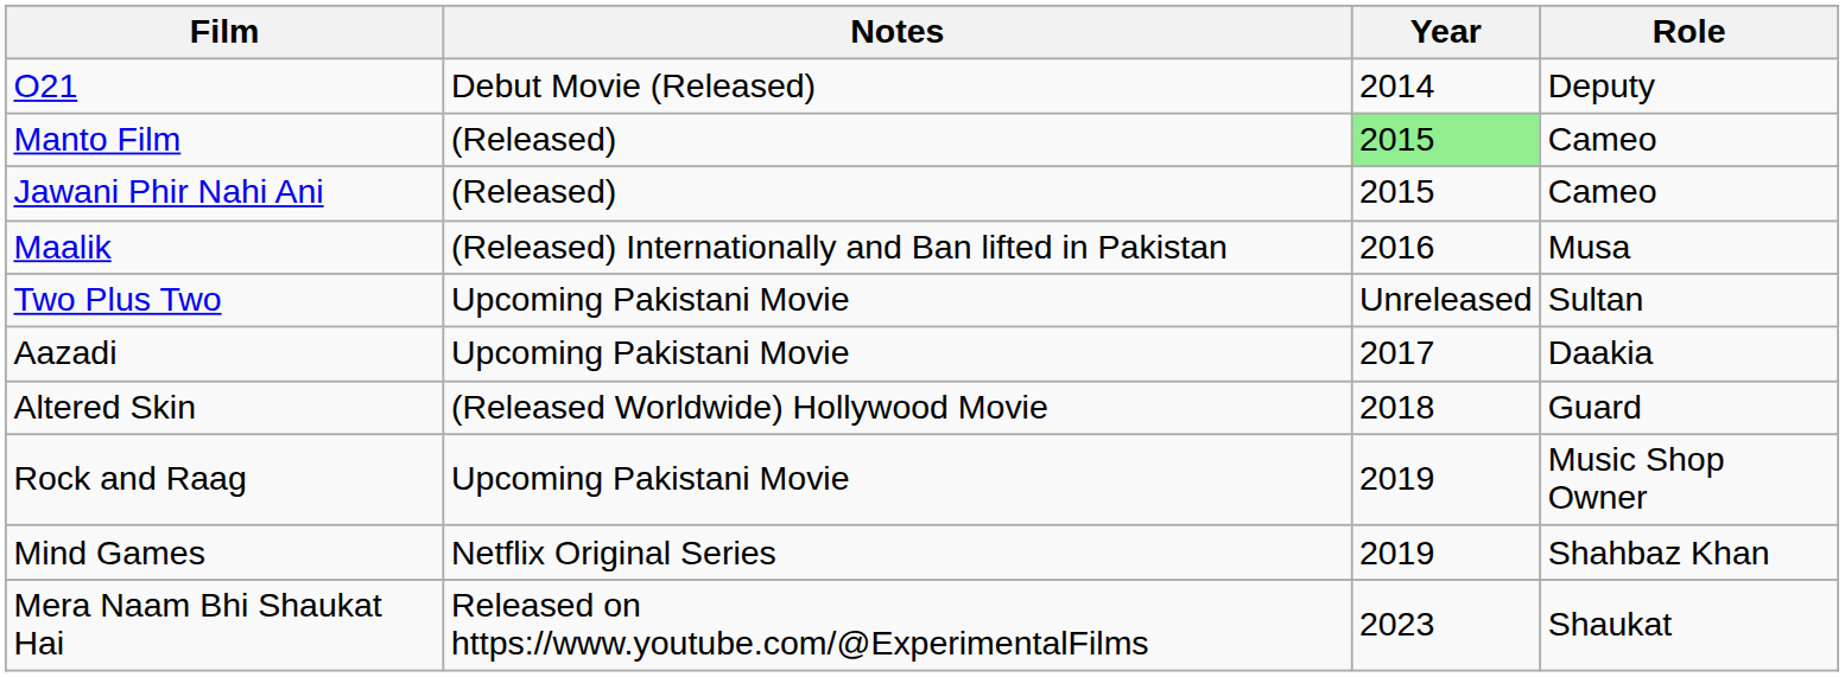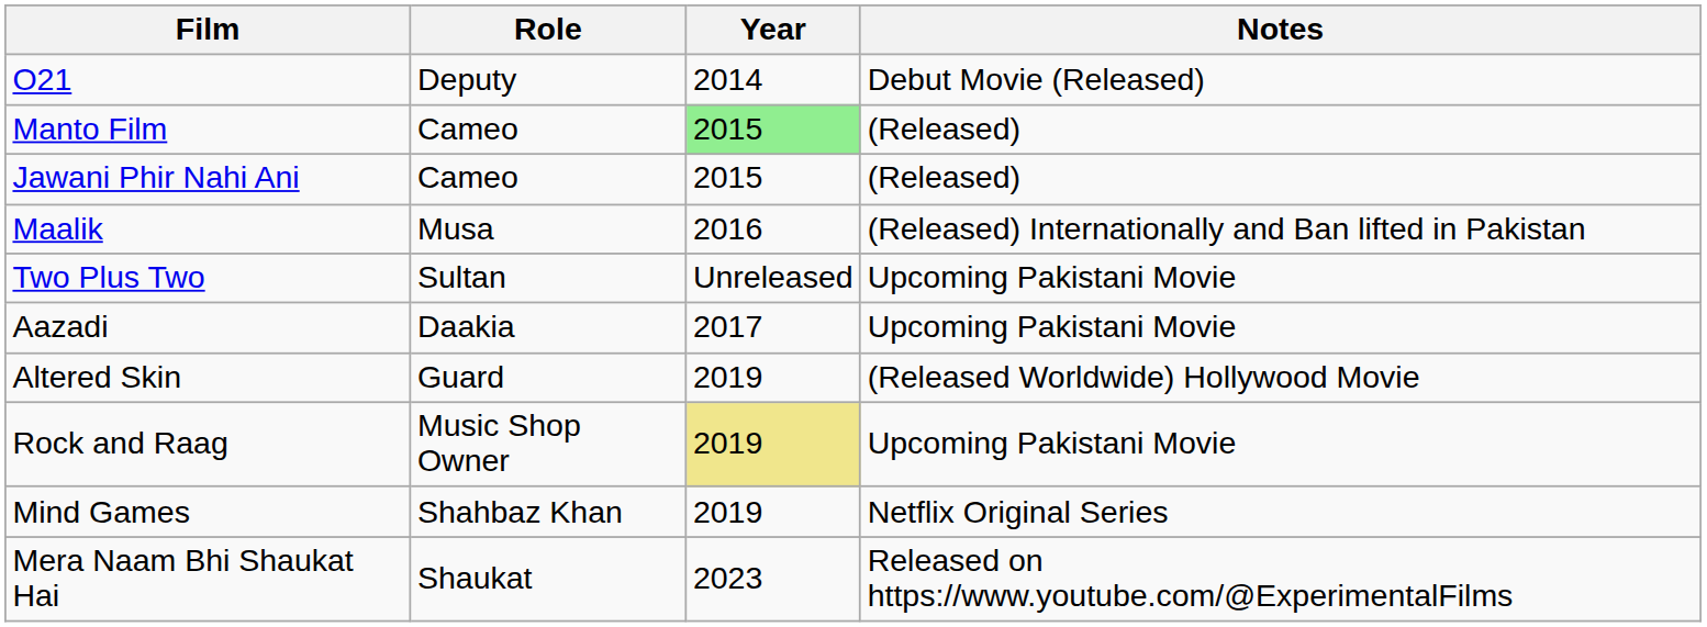columns swapped: Role <-> Notes
Altered Skin | Year: 2018 -> 2019
Rock and Raag | Year: no background -> khaki background
